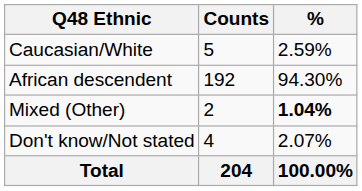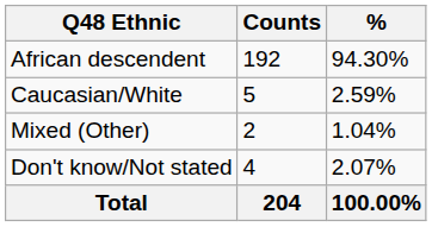rows swapped: African descendent <-> Caucasian/White
Mixed (Other) | %: bold -> normal
